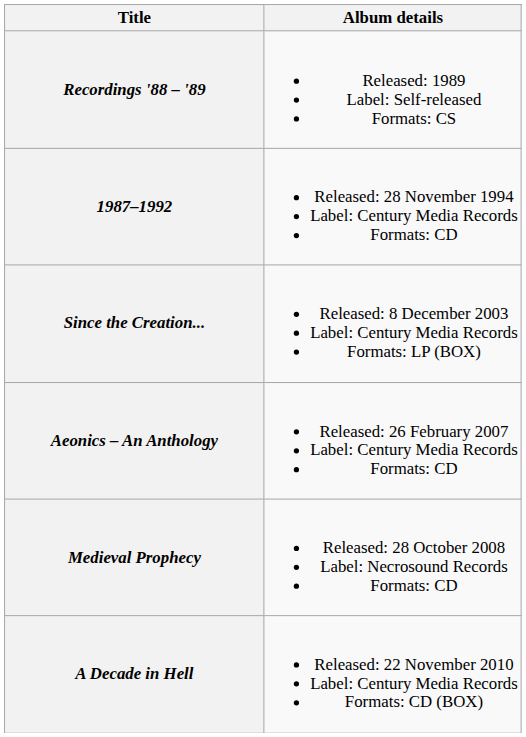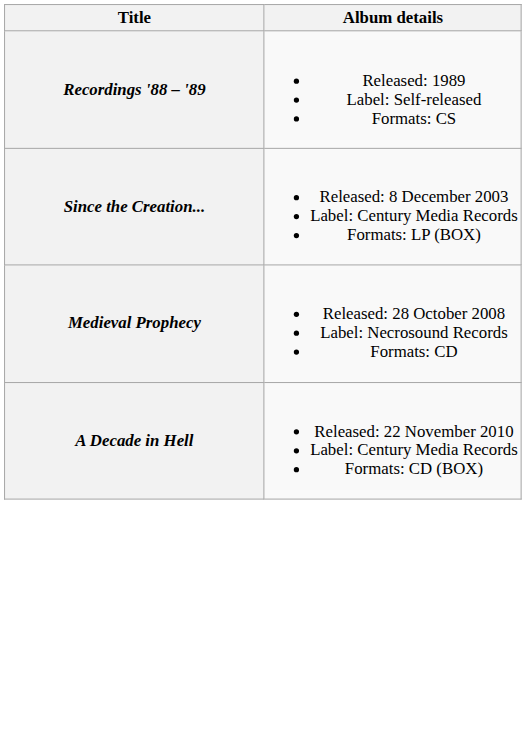- row: 1987–1992 | Released: 28 November 1994 Label: Century Media Records Formats: CD
- row: Aeonics – An Anthology | Released: 26 February 2007 Label: Century Media Records Formats: CD
